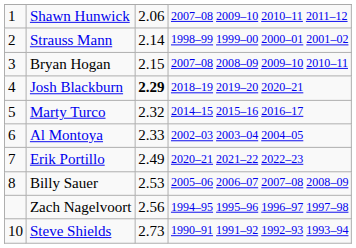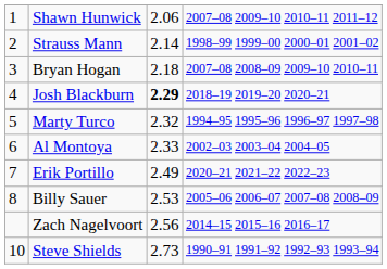Bryan Hogan | column 3: 2.15 -> 2.18
Marty Turco | column 4: 2014–15 2015–16 2016–17 -> 1994–95 1995–96 1996–97 1997–98
Zach Nagelvoort | column 4: 1994–95 1995–96 1996–97 1997–98 -> 2014–15 2015–16 2016–17
